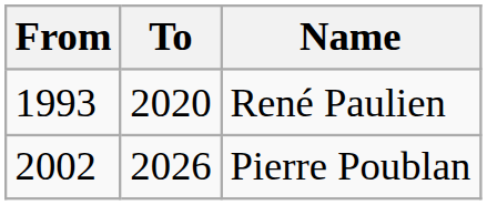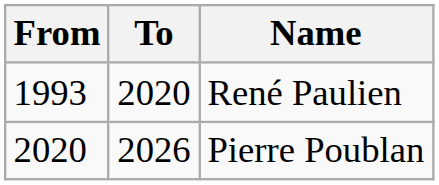Pierre Poublan | From: 2002 -> 2020
